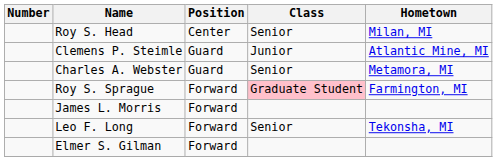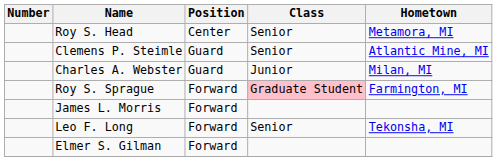Roy S. Head | Hometown: Milan, MI -> Metamora, MI
Clemens P. Steimle | Class: Junior -> Senior
Charles A. Webster | Class: Senior -> Junior
Charles A. Webster | Hometown: Metamora, MI -> Milan, MI
